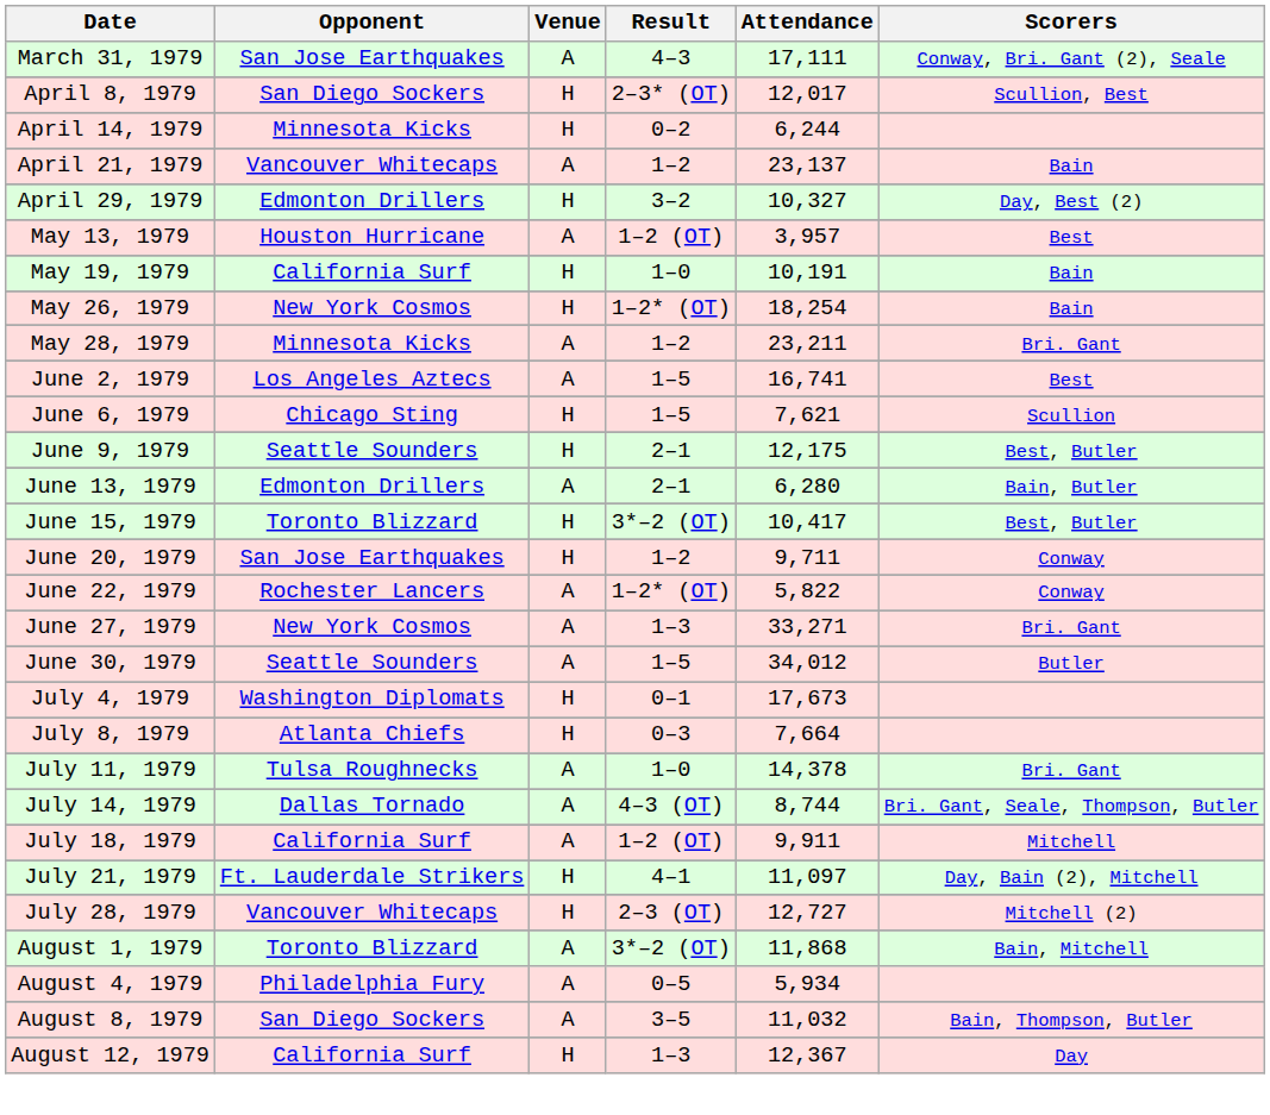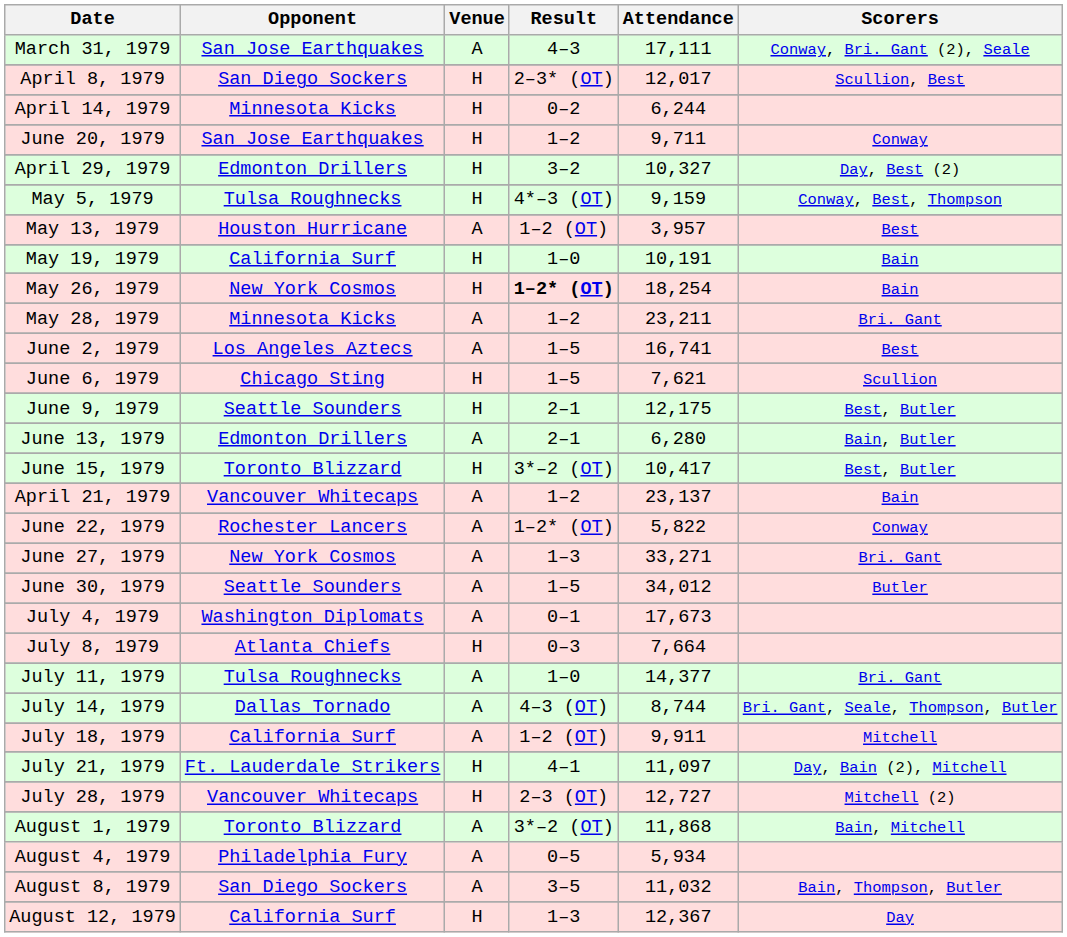rows swapped: April 21, 1979 <-> June 20, 1979
+ row: May 5, 1979 | Tulsa Roughnecks | H | 4*–3 (OT) | 9,159 | Conway, Best, Thompson
May 26, 1979 | Result: normal -> bold
July 4, 1979 | Venue: H -> A
July 11, 1979 | Attendance: 14,378 -> 14,377
